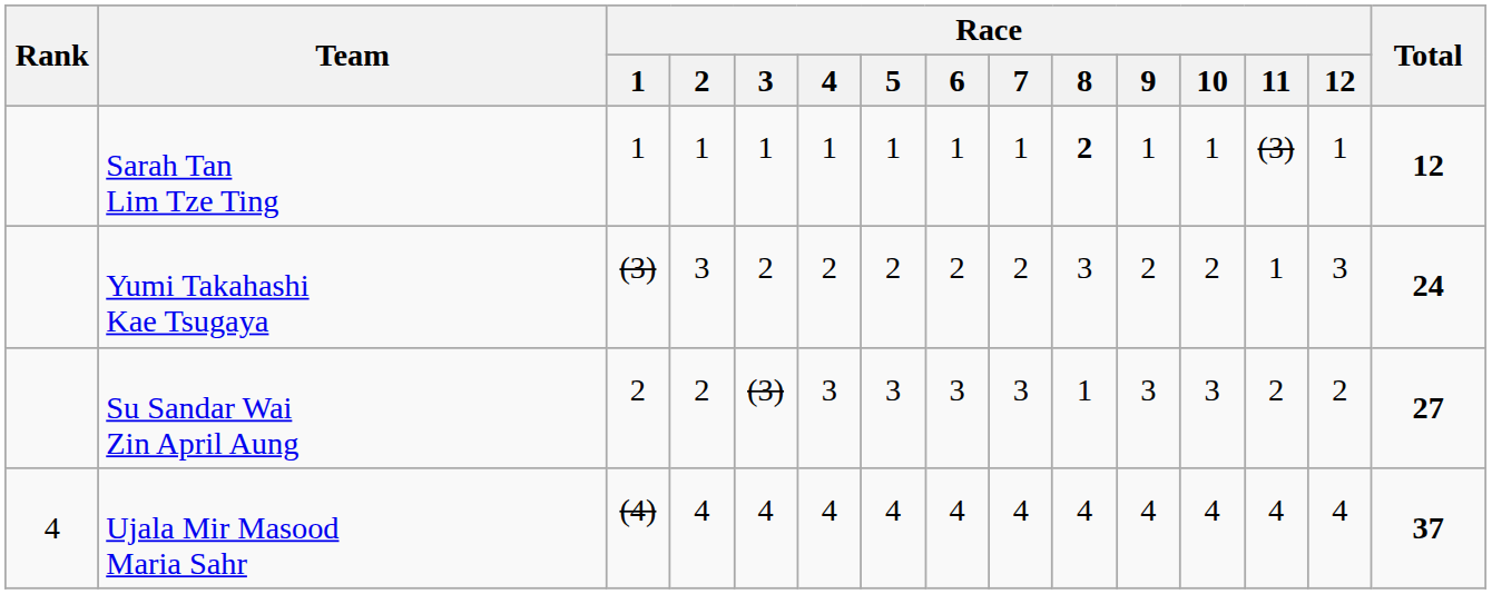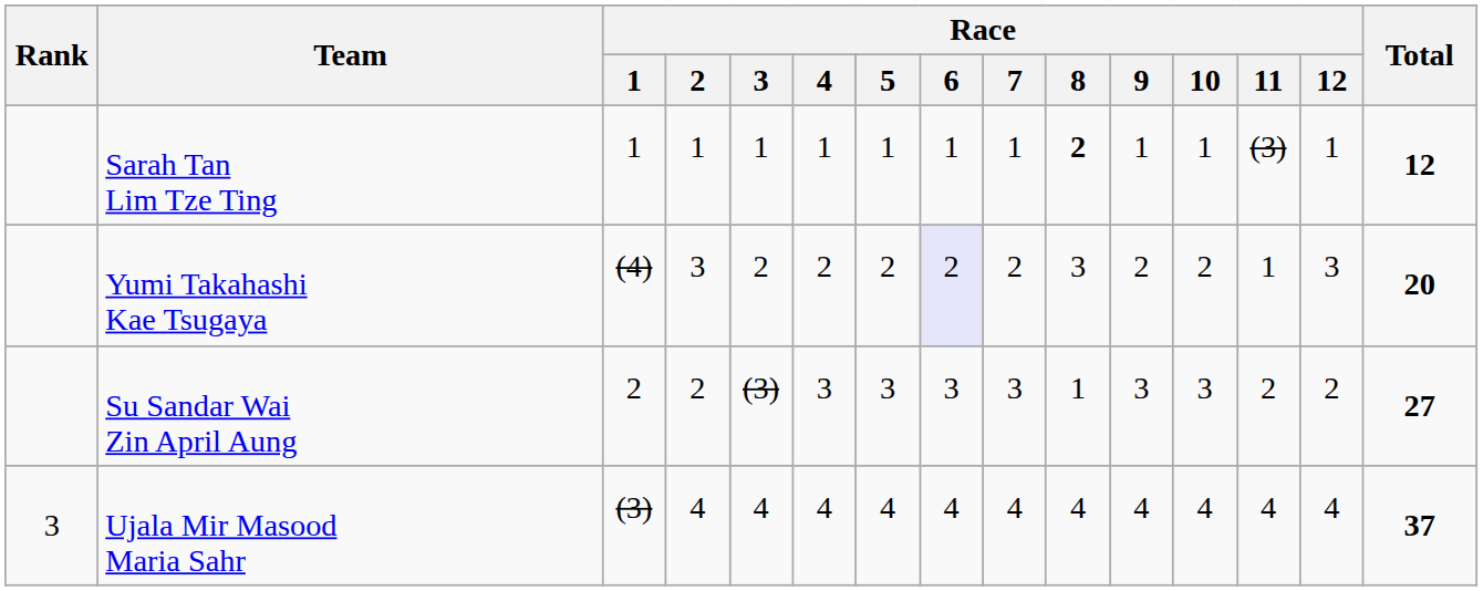Yumi Takahashi Kae Tsugaya | Race / 1: (3) -> (4)
Yumi Takahashi Kae Tsugaya | Race / 6: no background -> lavender background
Yumi Takahashi Kae Tsugaya | Total: 24 -> 20
Ujala Mir Masood Maria Sahr | Rank: 4 -> 3
Ujala Mir Masood Maria Sahr | Race / 1: (4) -> (3)
